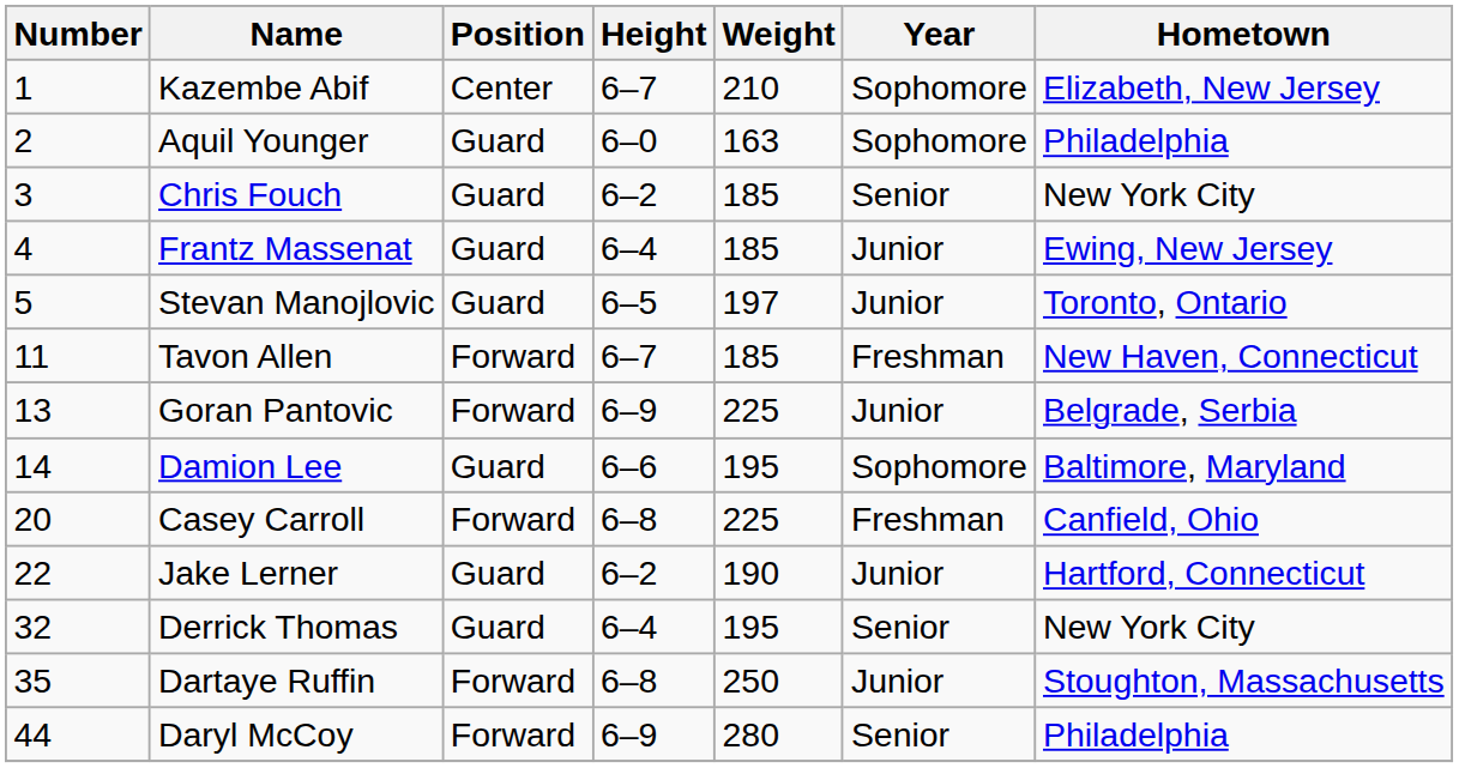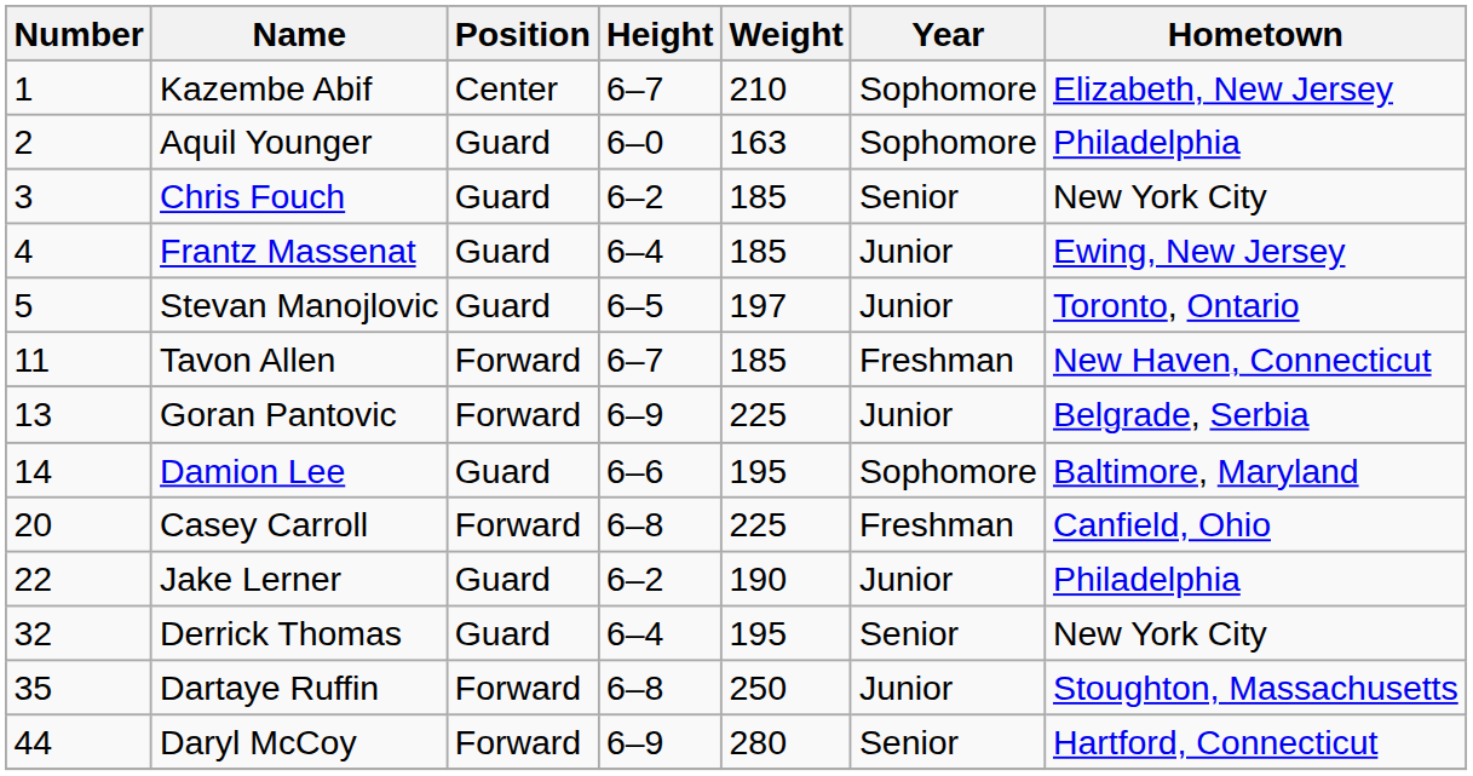Jake Lerner | Hometown: Hartford, Connecticut -> Philadelphia
Daryl McCoy | Hometown: Philadelphia -> Hartford, Connecticut
